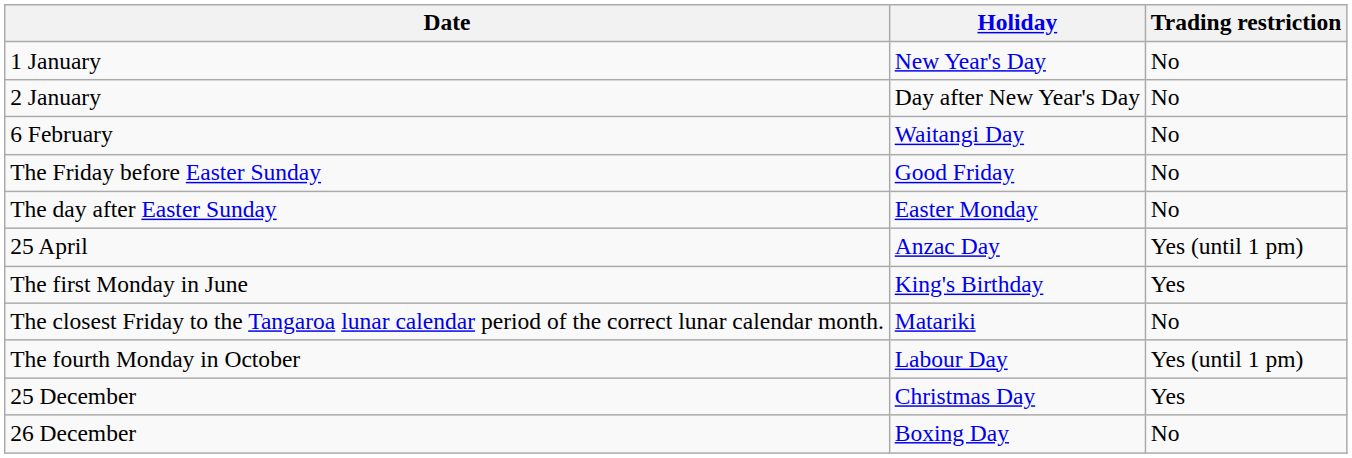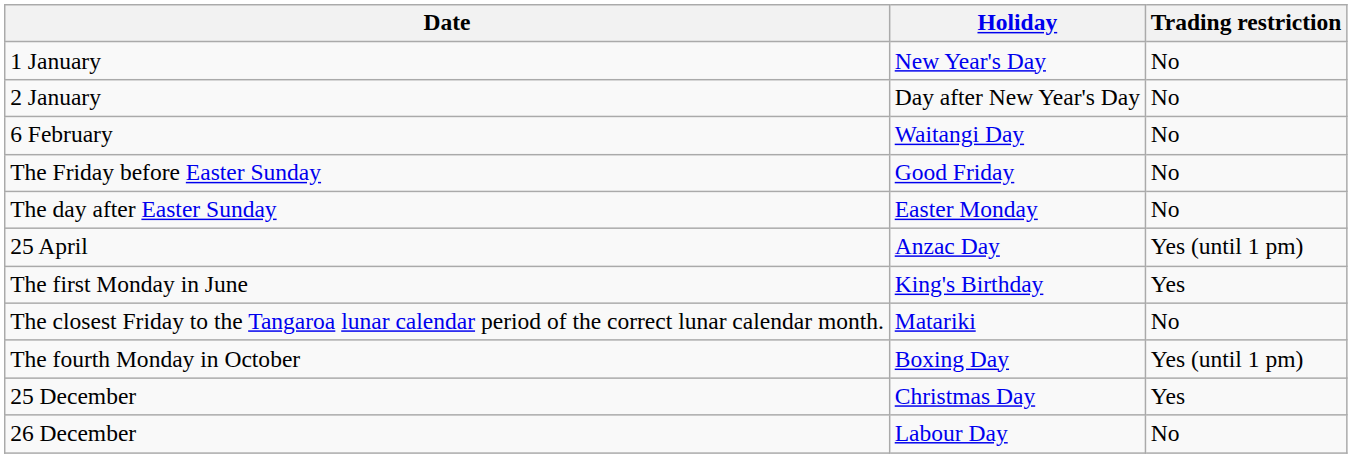The fourth Monday in October | Holiday: Labour Day -> Boxing Day
26 December | Holiday: Boxing Day -> Labour Day
